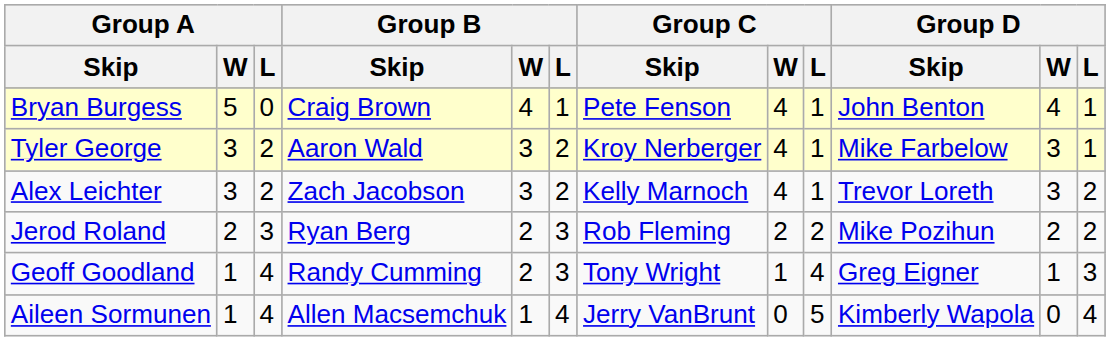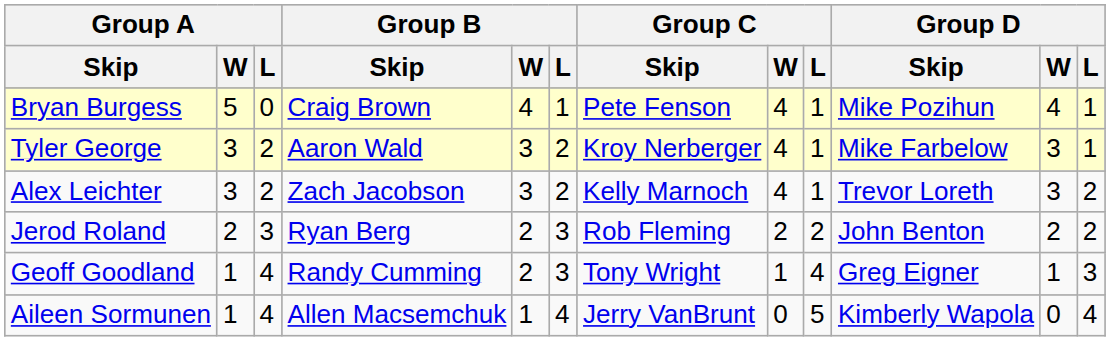Bryan Burgess | Group D / Skip: John Benton -> Mike Pozihun
Jerod Roland | Group D / Skip: Mike Pozihun -> John Benton
